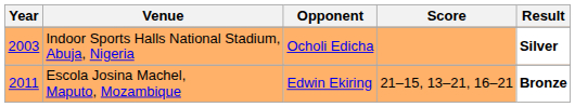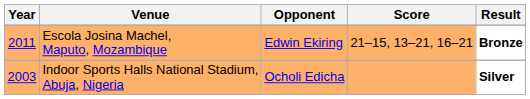rows swapped: Escola Josina Machel, Maputo, Mozambique <-> Indoor Sports Halls National Stadium, Abuja, Nigeria
